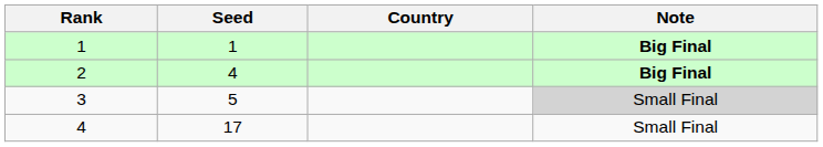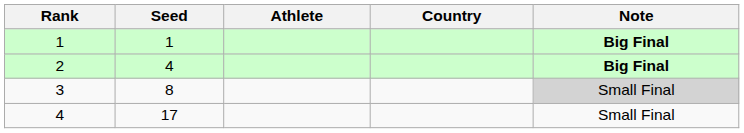+ column: Athlete
3 | Seed: 5 -> 8
